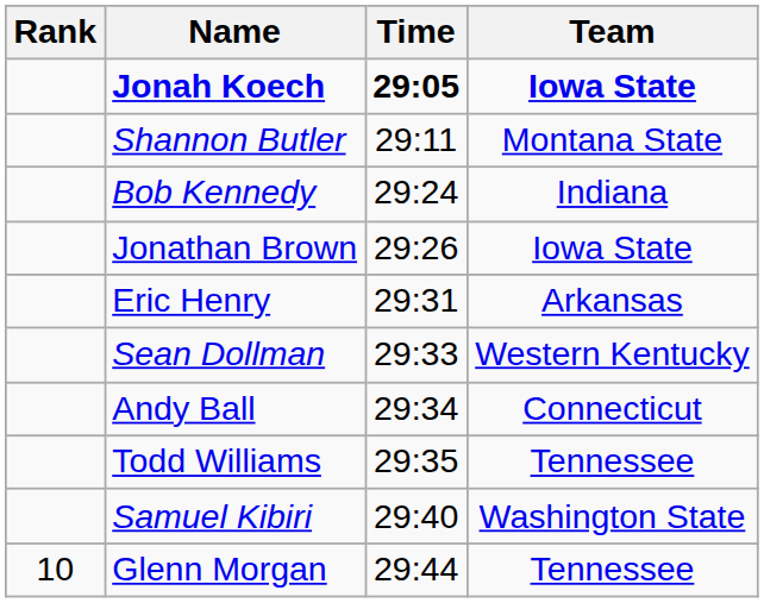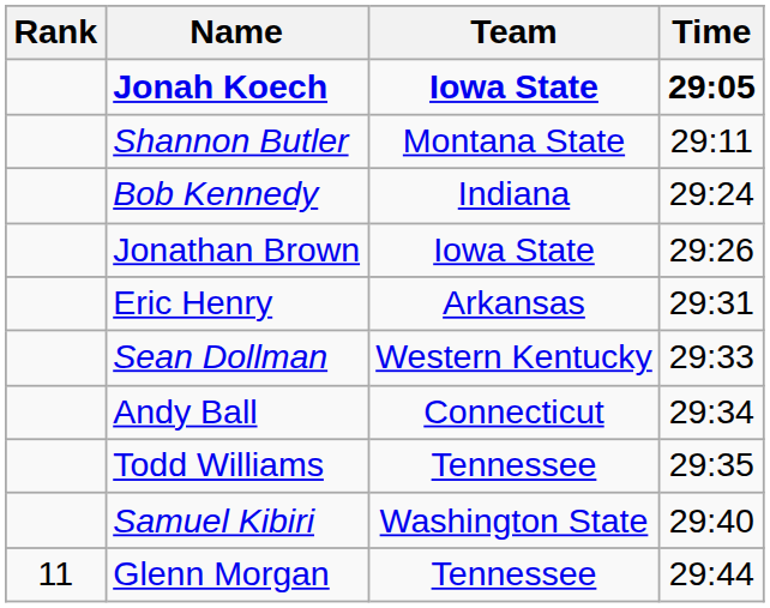columns swapped: Team <-> Time
Glenn Morgan | Rank: 10 -> 11
